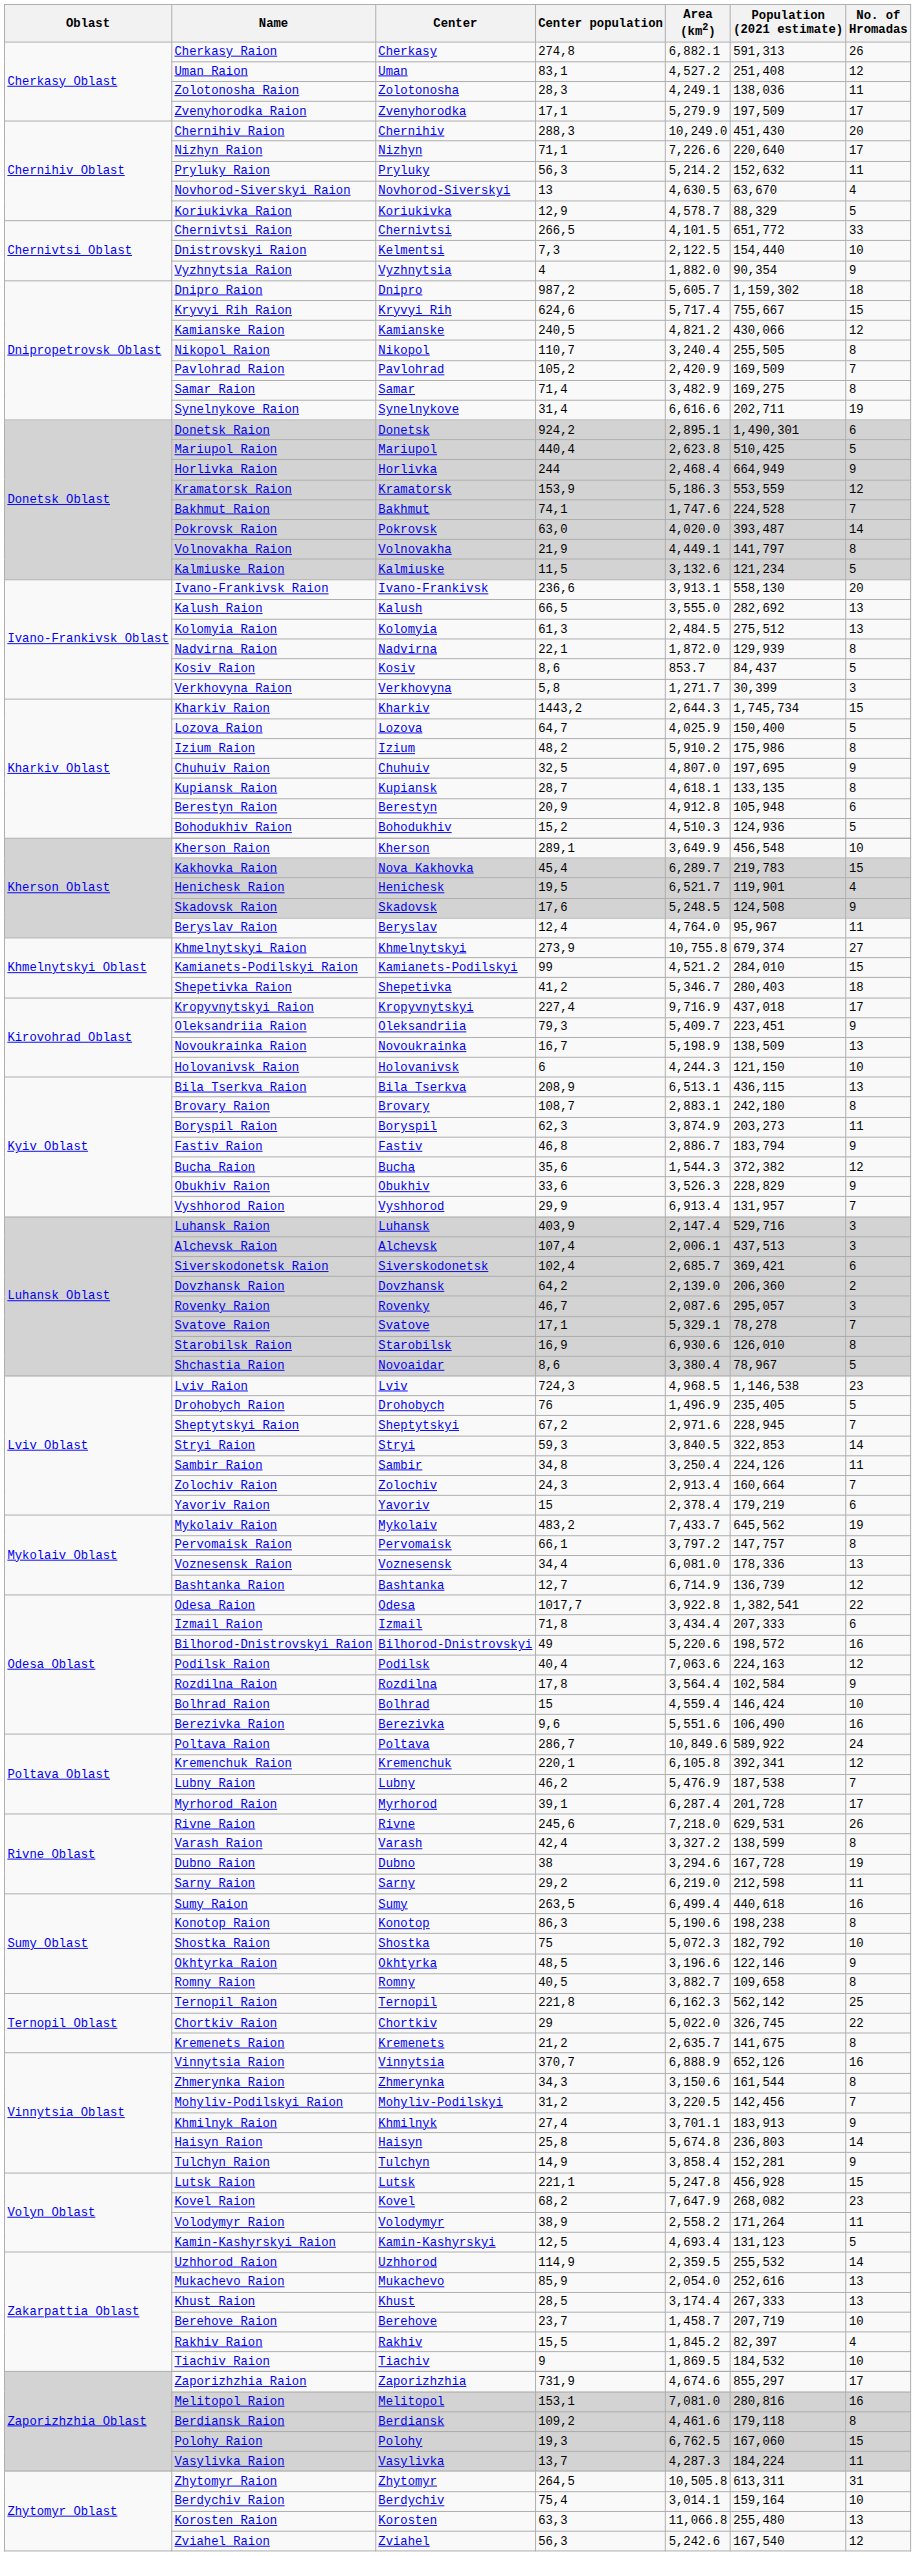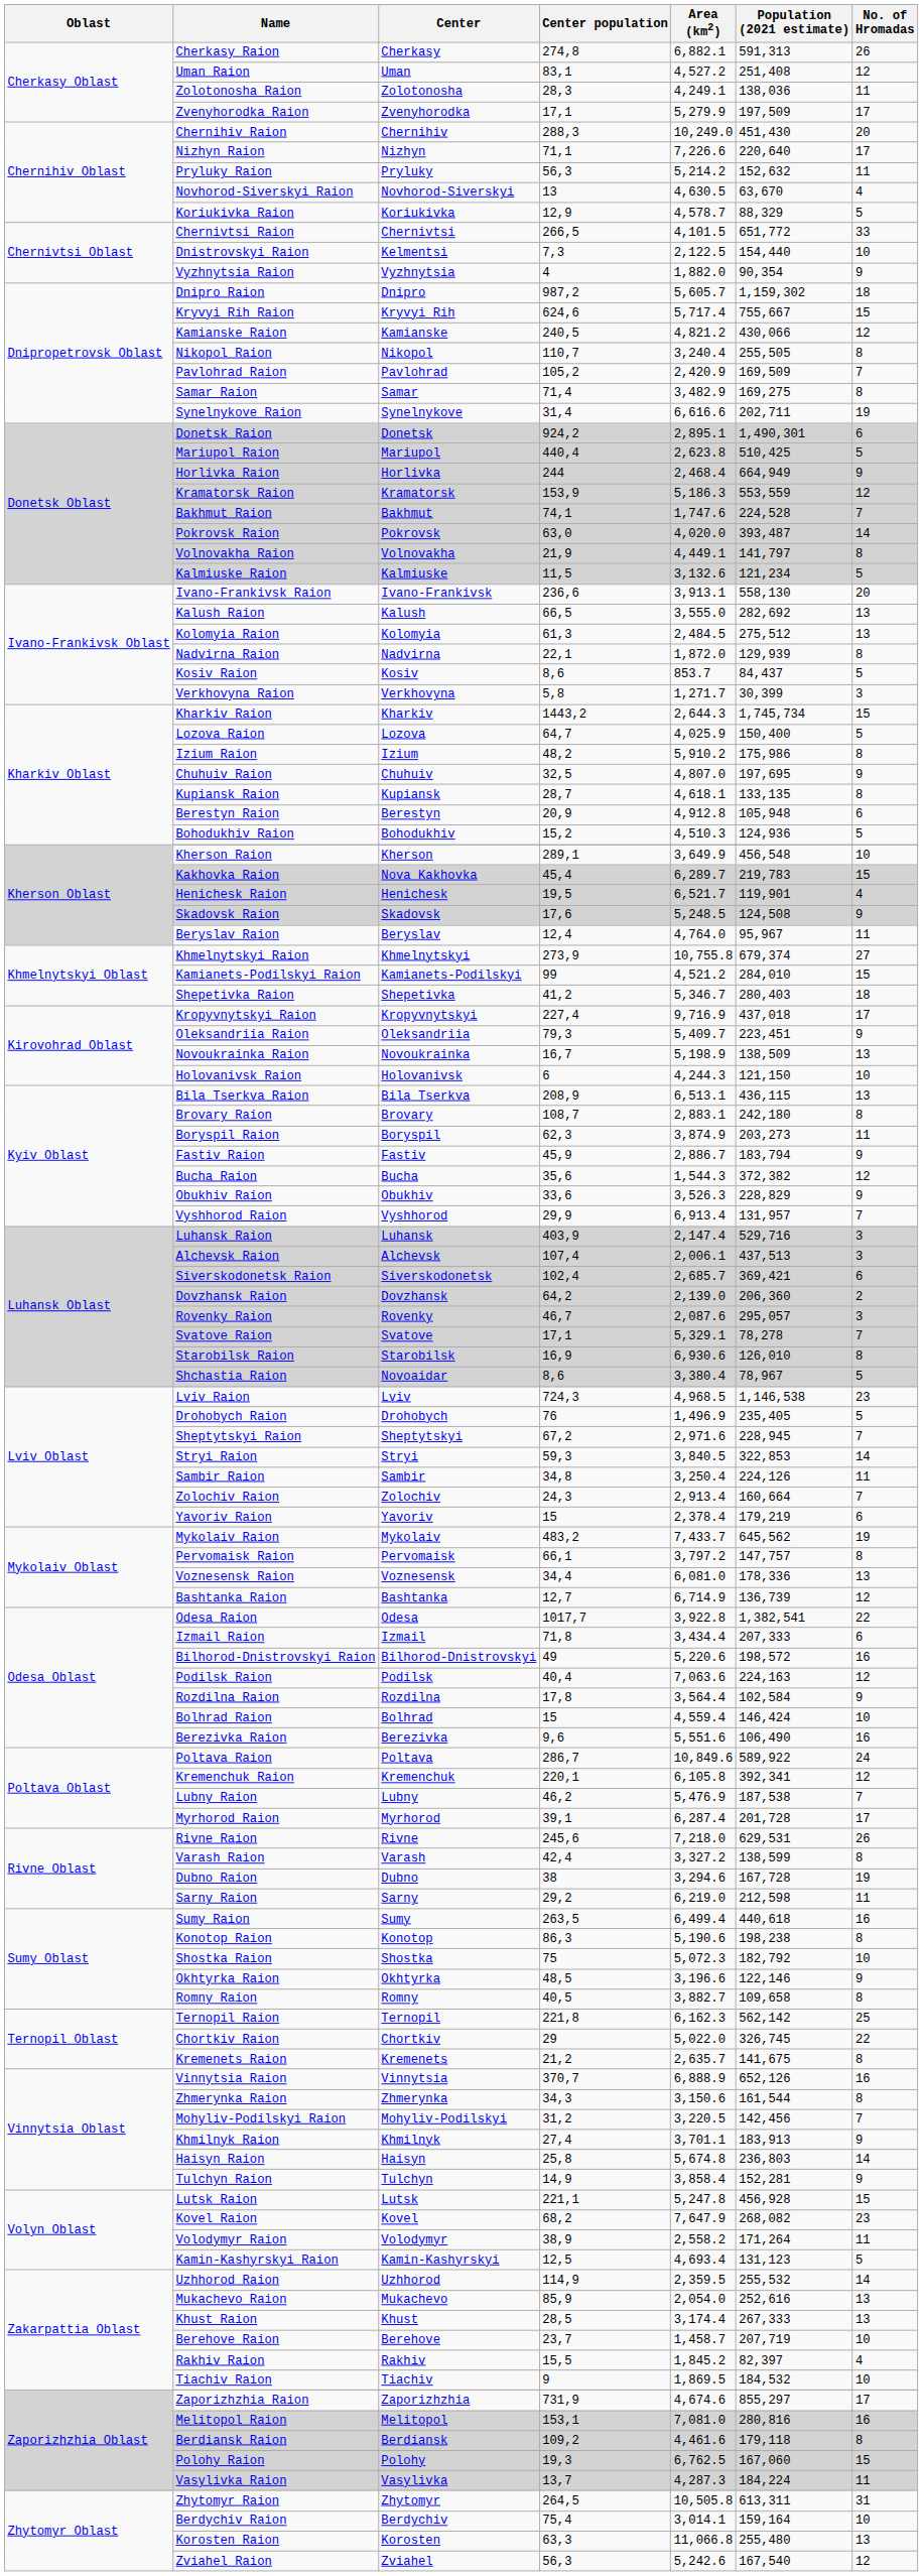Fastiv Raion | Center population: 46,8 -> 45,9
